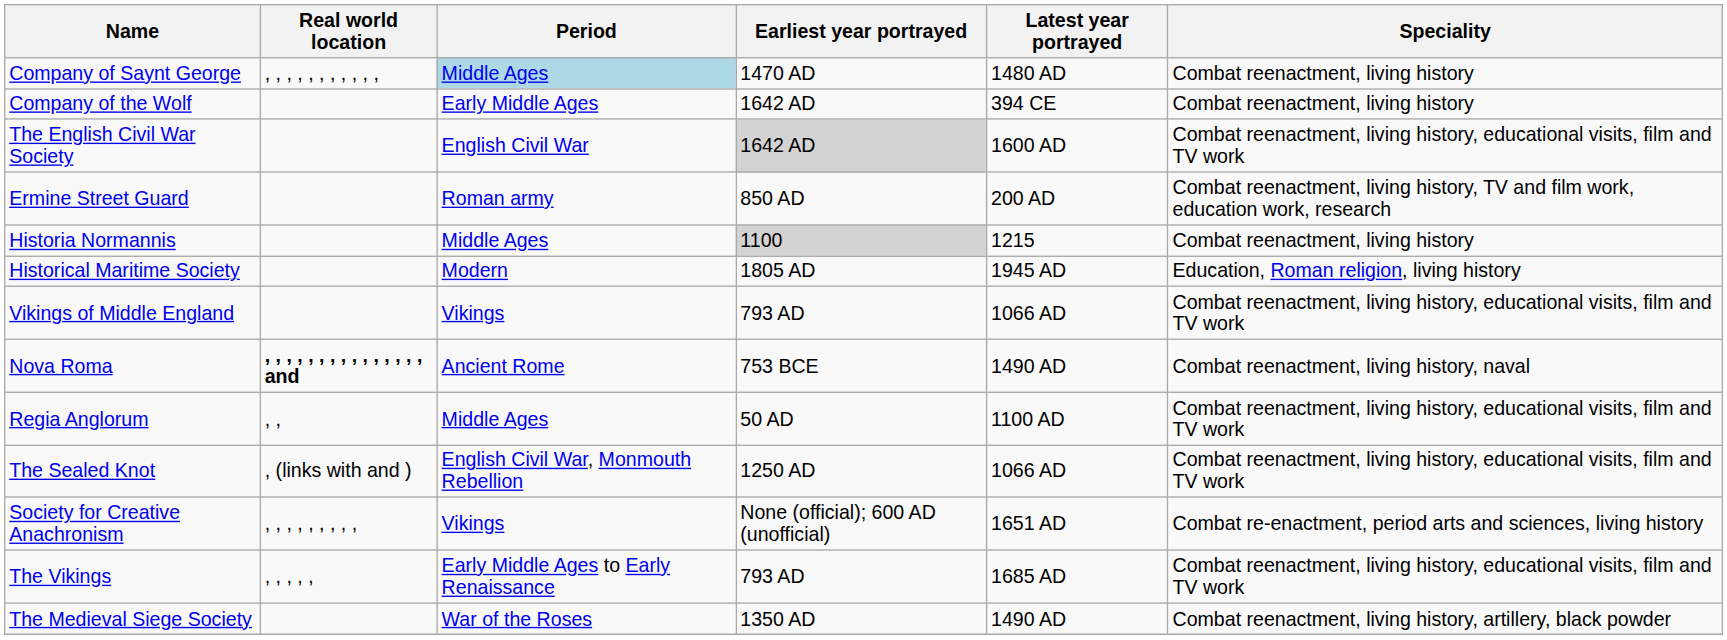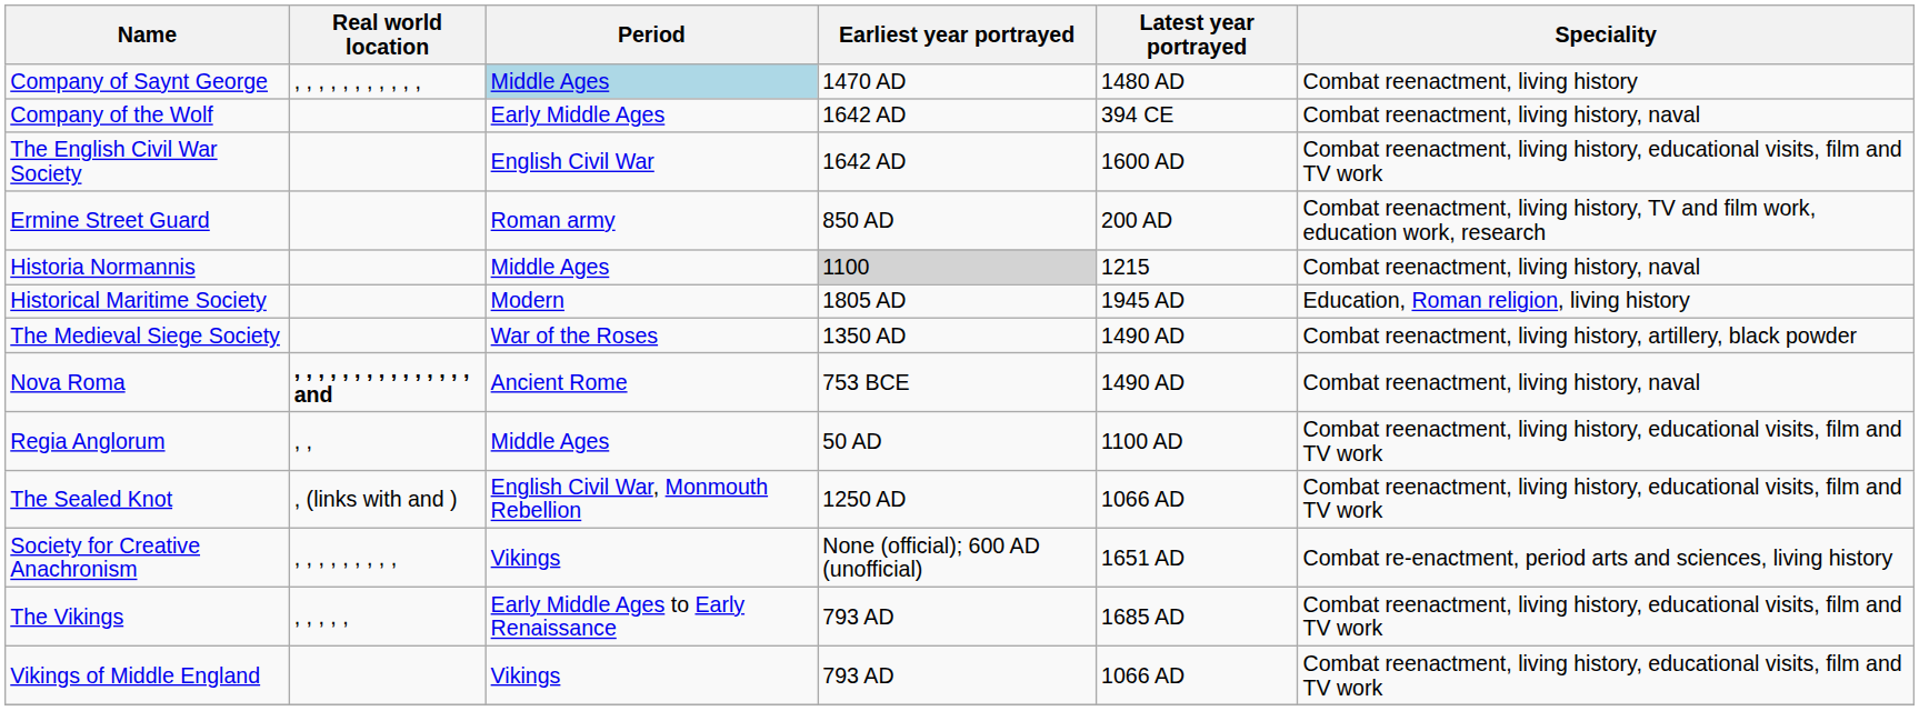Company of the Wolf | Speciality: Combat reenactment, living history -> Combat reenactment, living history, naval
The English Civil War Society | Earliest year portrayed: lightgrey background -> no background
Historia Normannis | Speciality: Combat reenactment, living history -> Combat reenactment, living history, naval
rows swapped: The Medieval Siege Society <-> Vikings of Middle England
